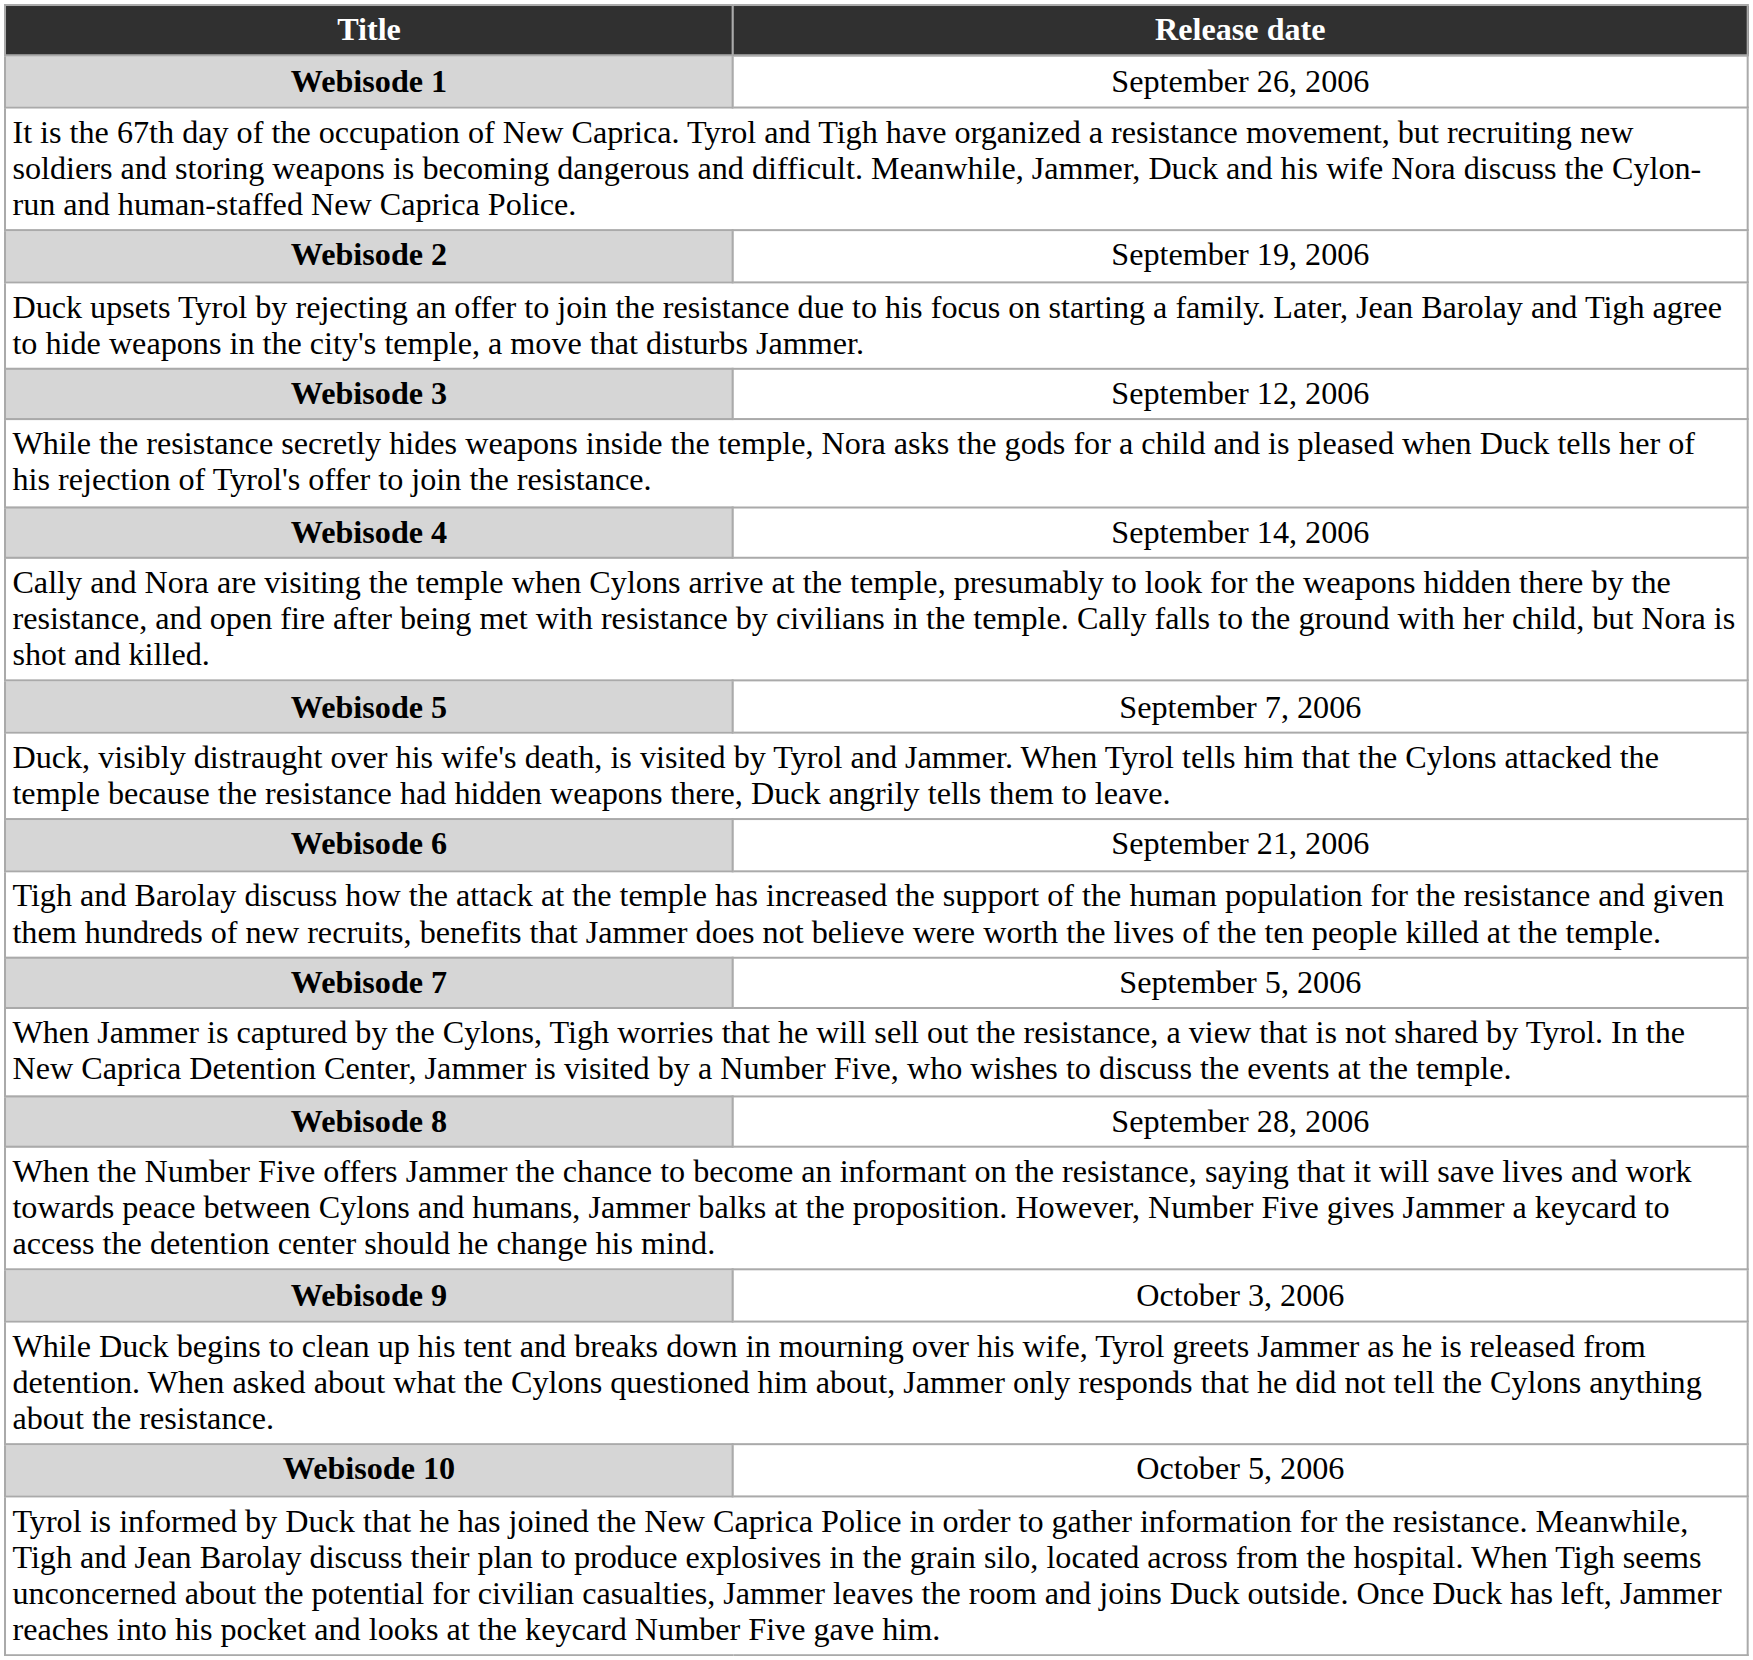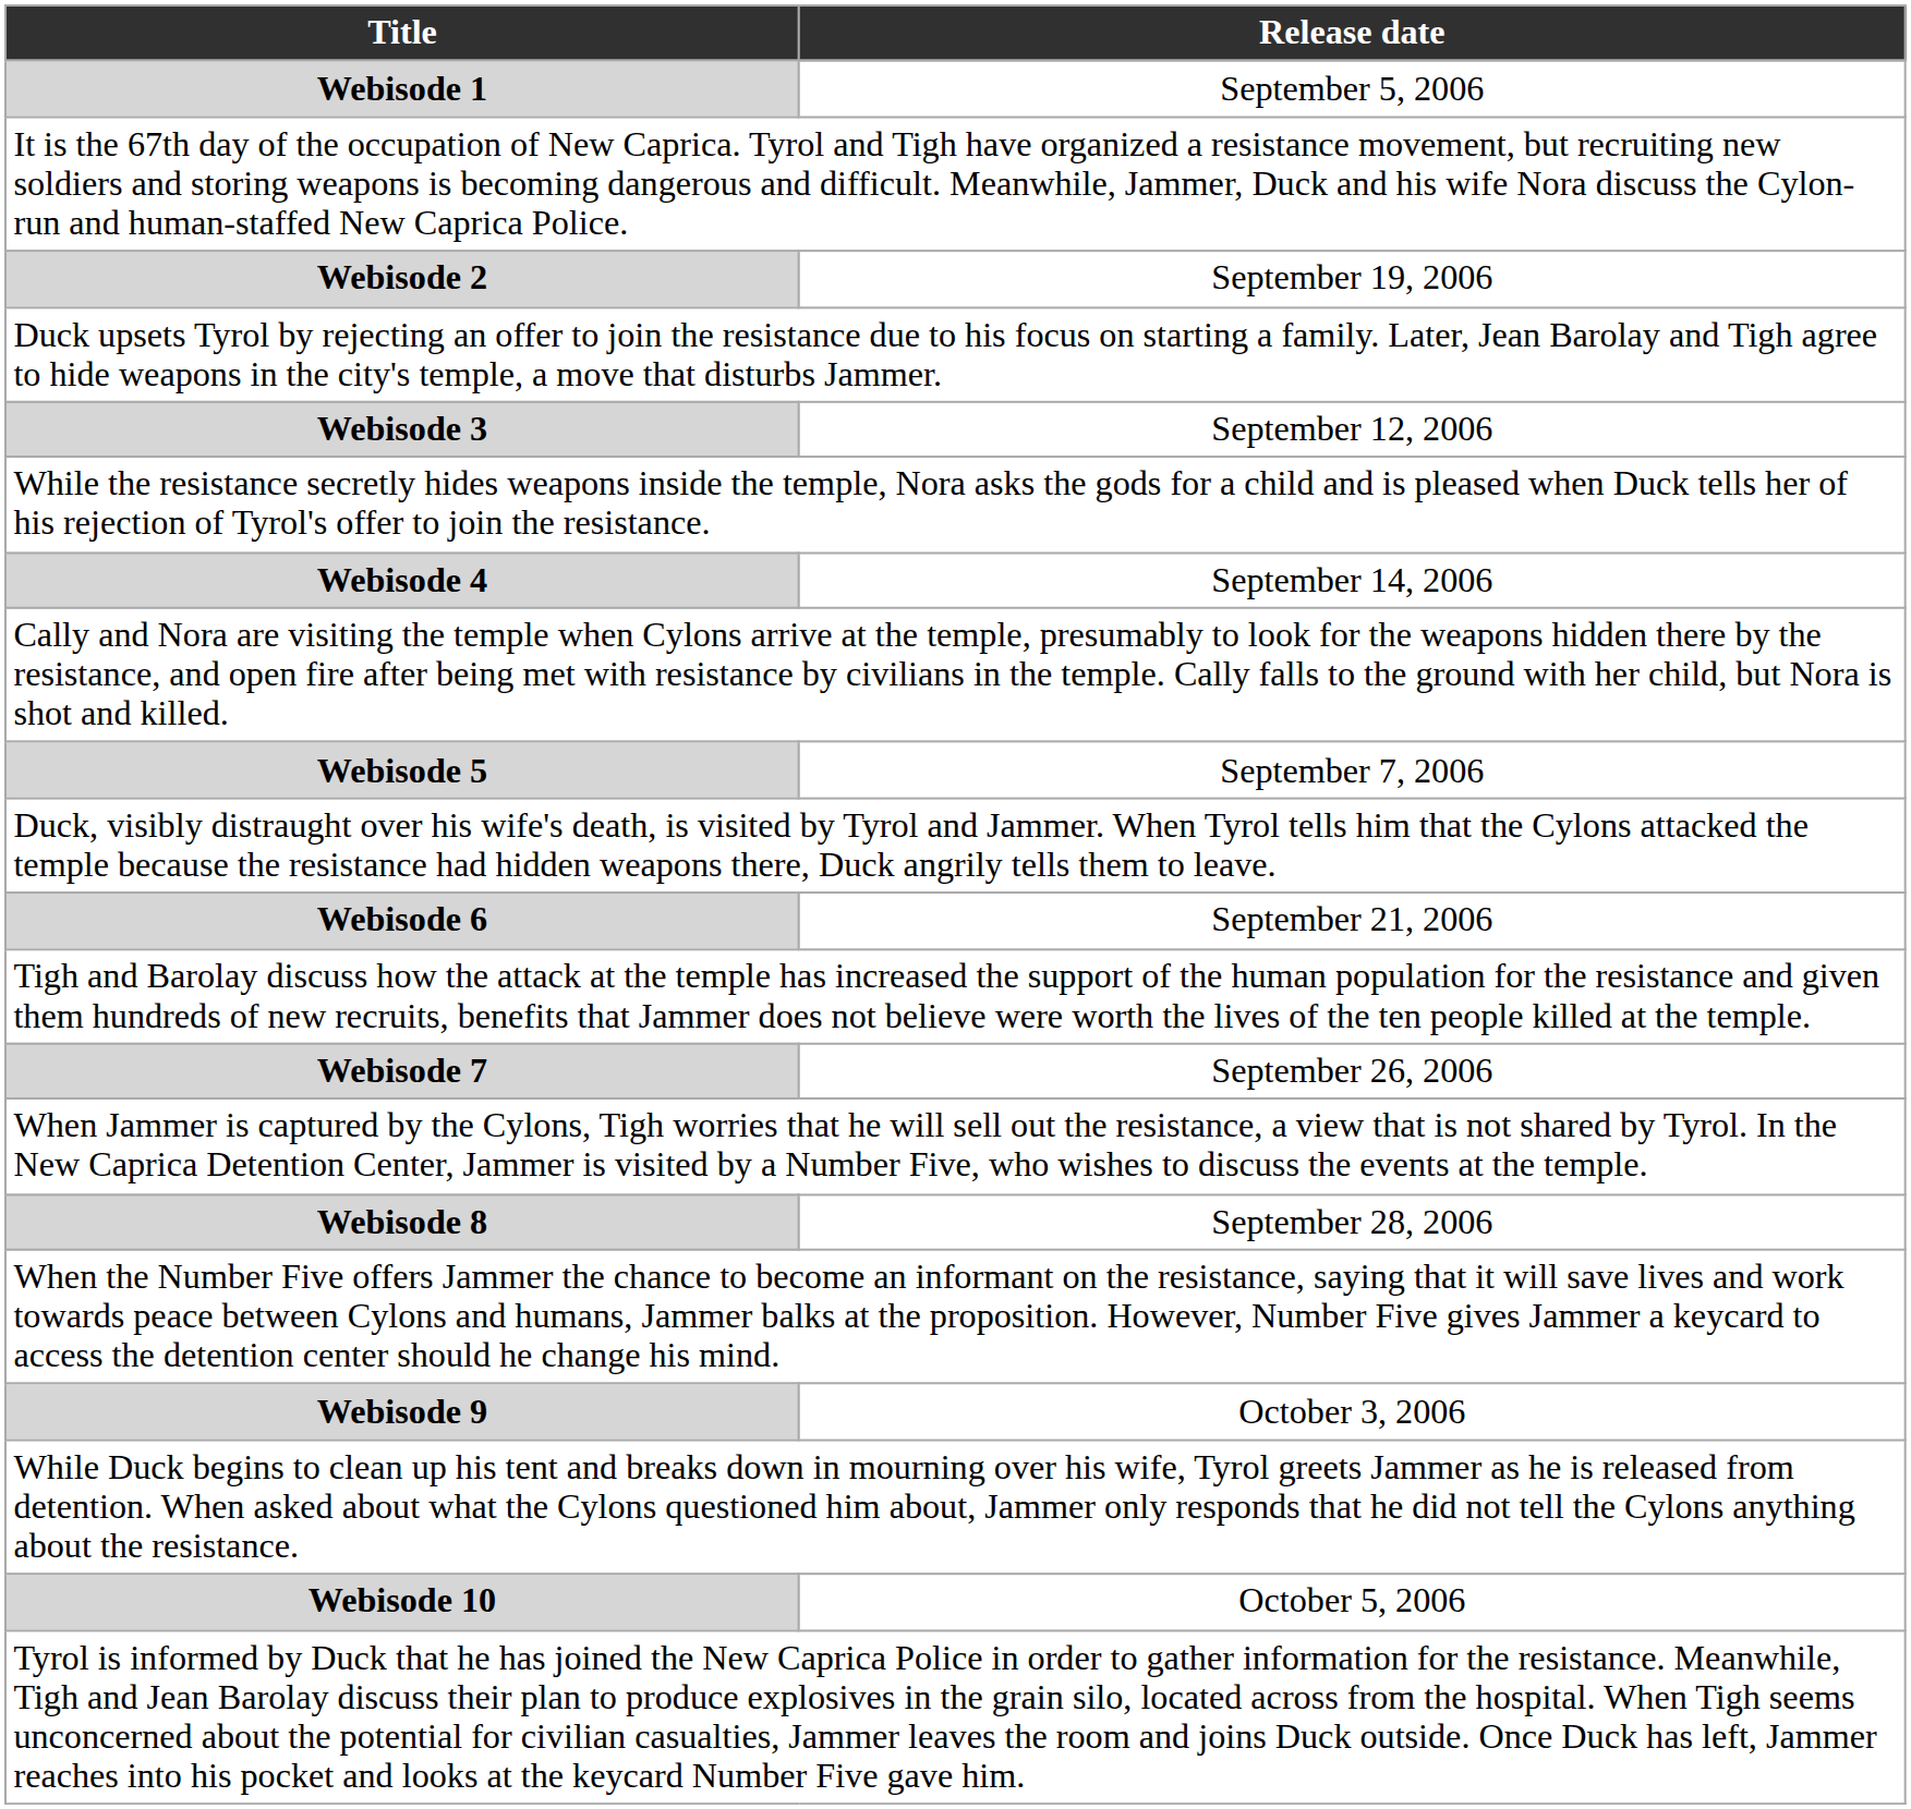Webisode 1 | Release date: September 26, 2006 -> September 5, 2006
Webisode 7 | Release date: September 5, 2006 -> September 26, 2006
